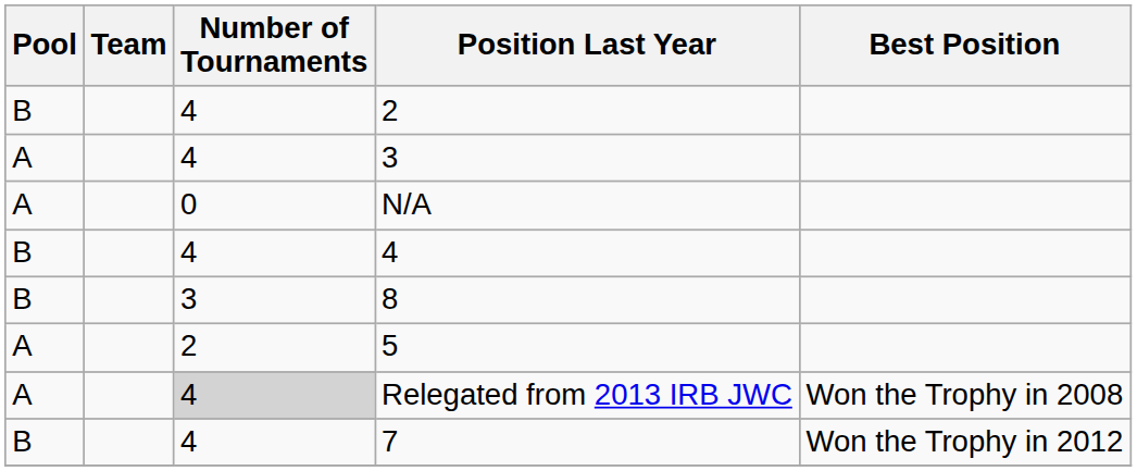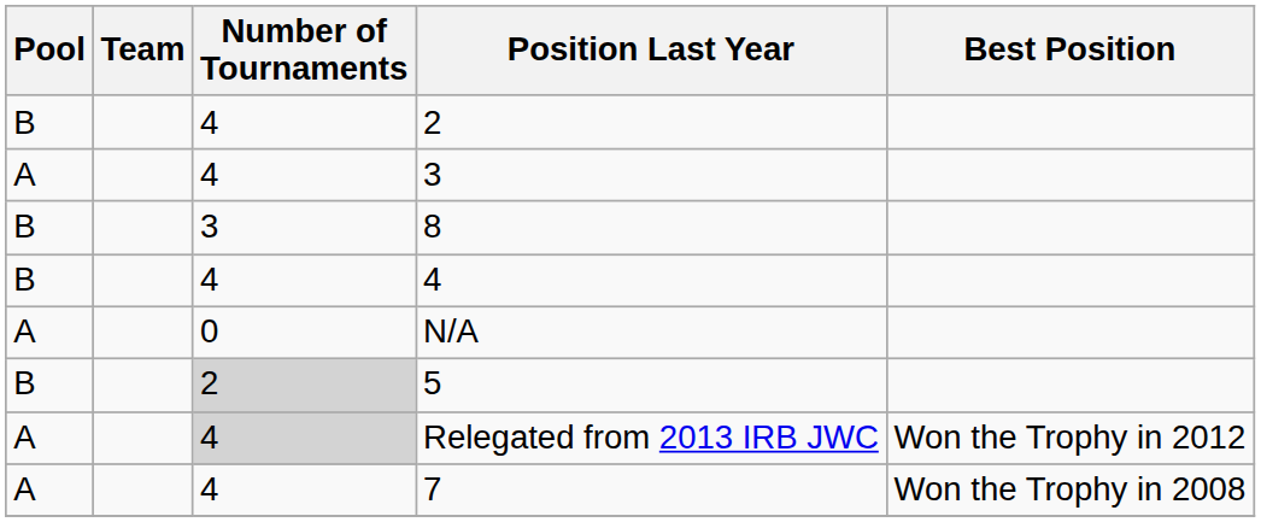rows swapped: N/A <-> 8
5 | Pool: A -> B
5 | Number of Tournaments: no background -> lightgrey background
Relegated from 2013 IRB JWC | Best Position: Won the Trophy in 2008 -> Won the Trophy in 2012
7 | Pool: B -> A
7 | Best Position: Won the Trophy in 2012 -> Won the Trophy in 2008
